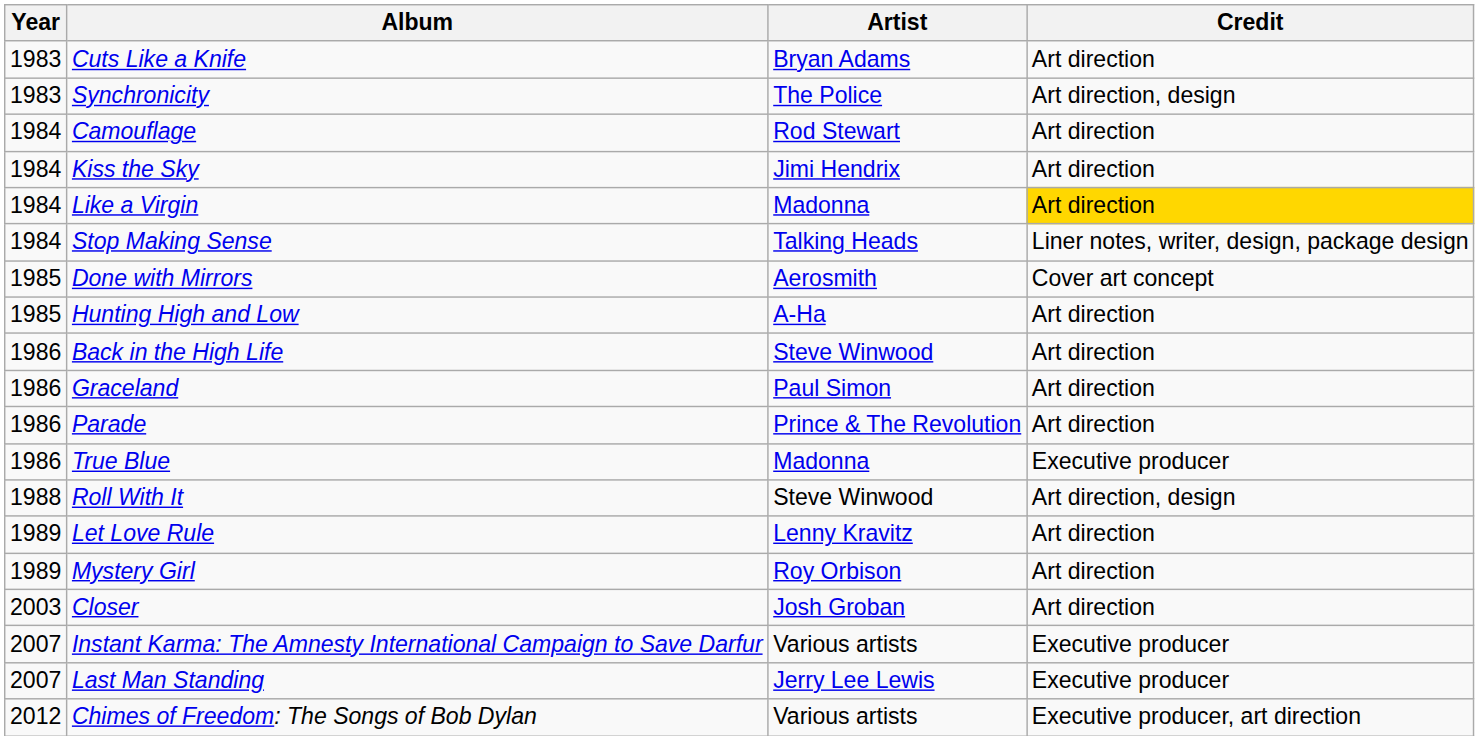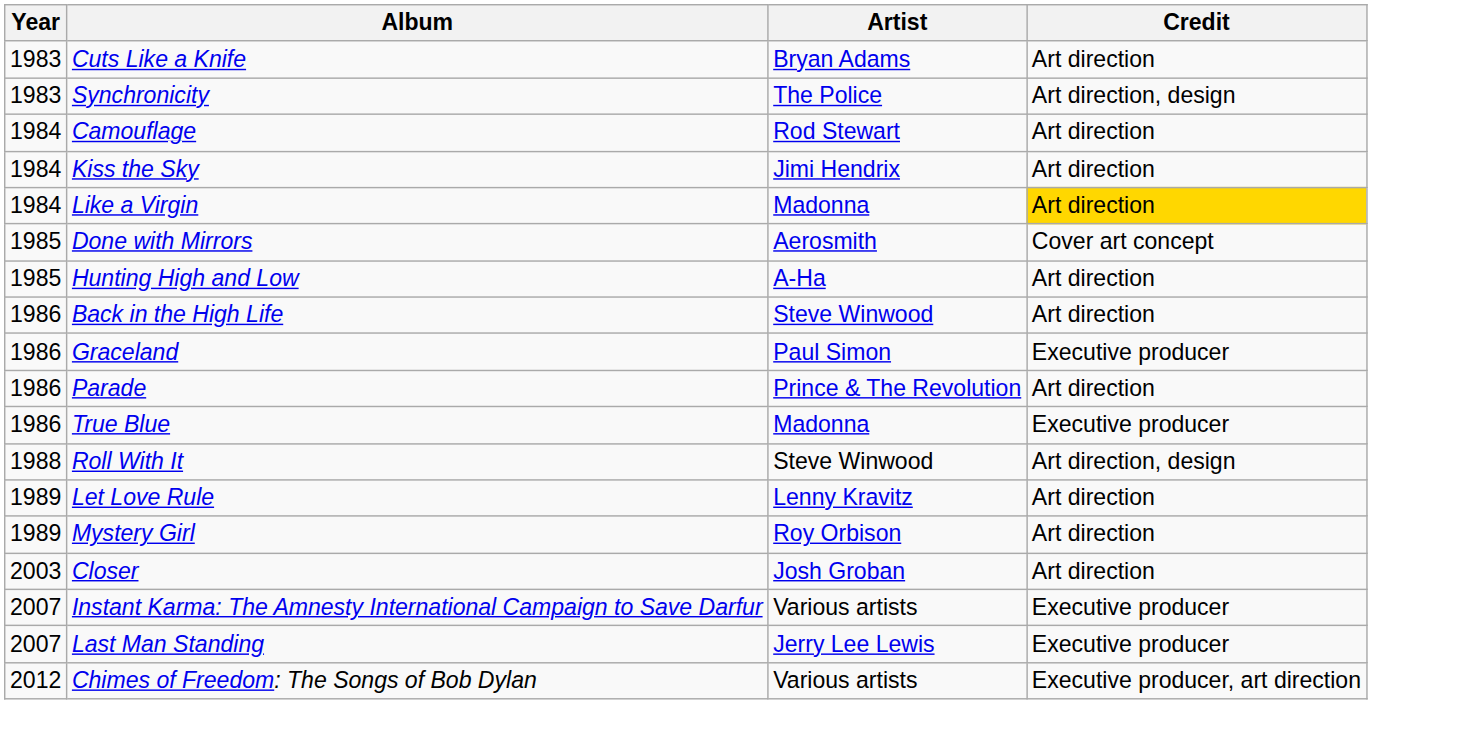- row: 1984 | Stop Making Sense | Talking Heads | Liner notes, writer, design, package design
Graceland | Credit: Art direction -> Executive producer
